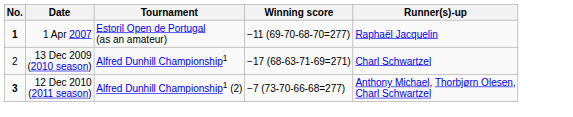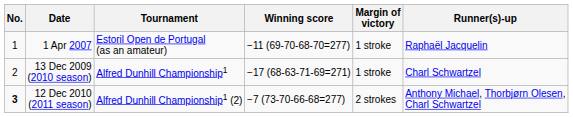+ column: Margin of victory | 1 stroke | 1 stroke | 2 strokes
1 Apr 2007 | No.: bold -> normal
